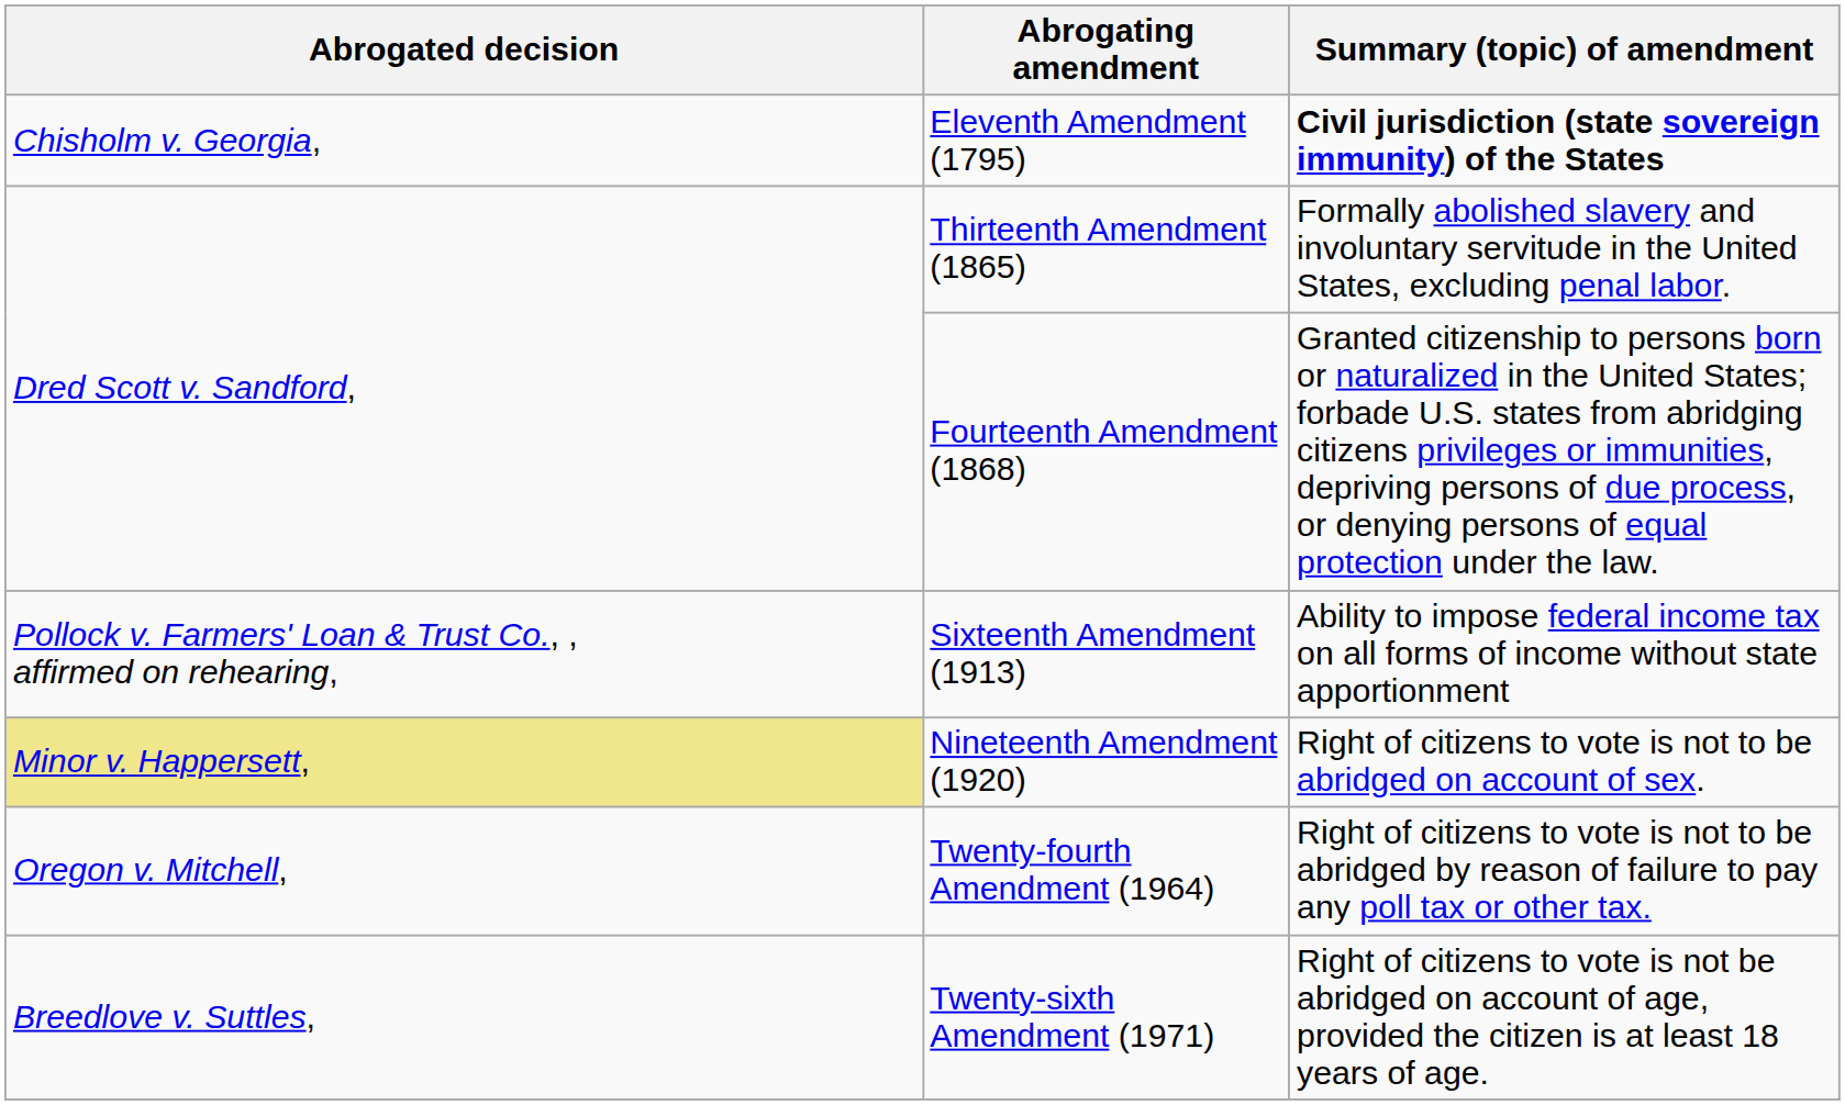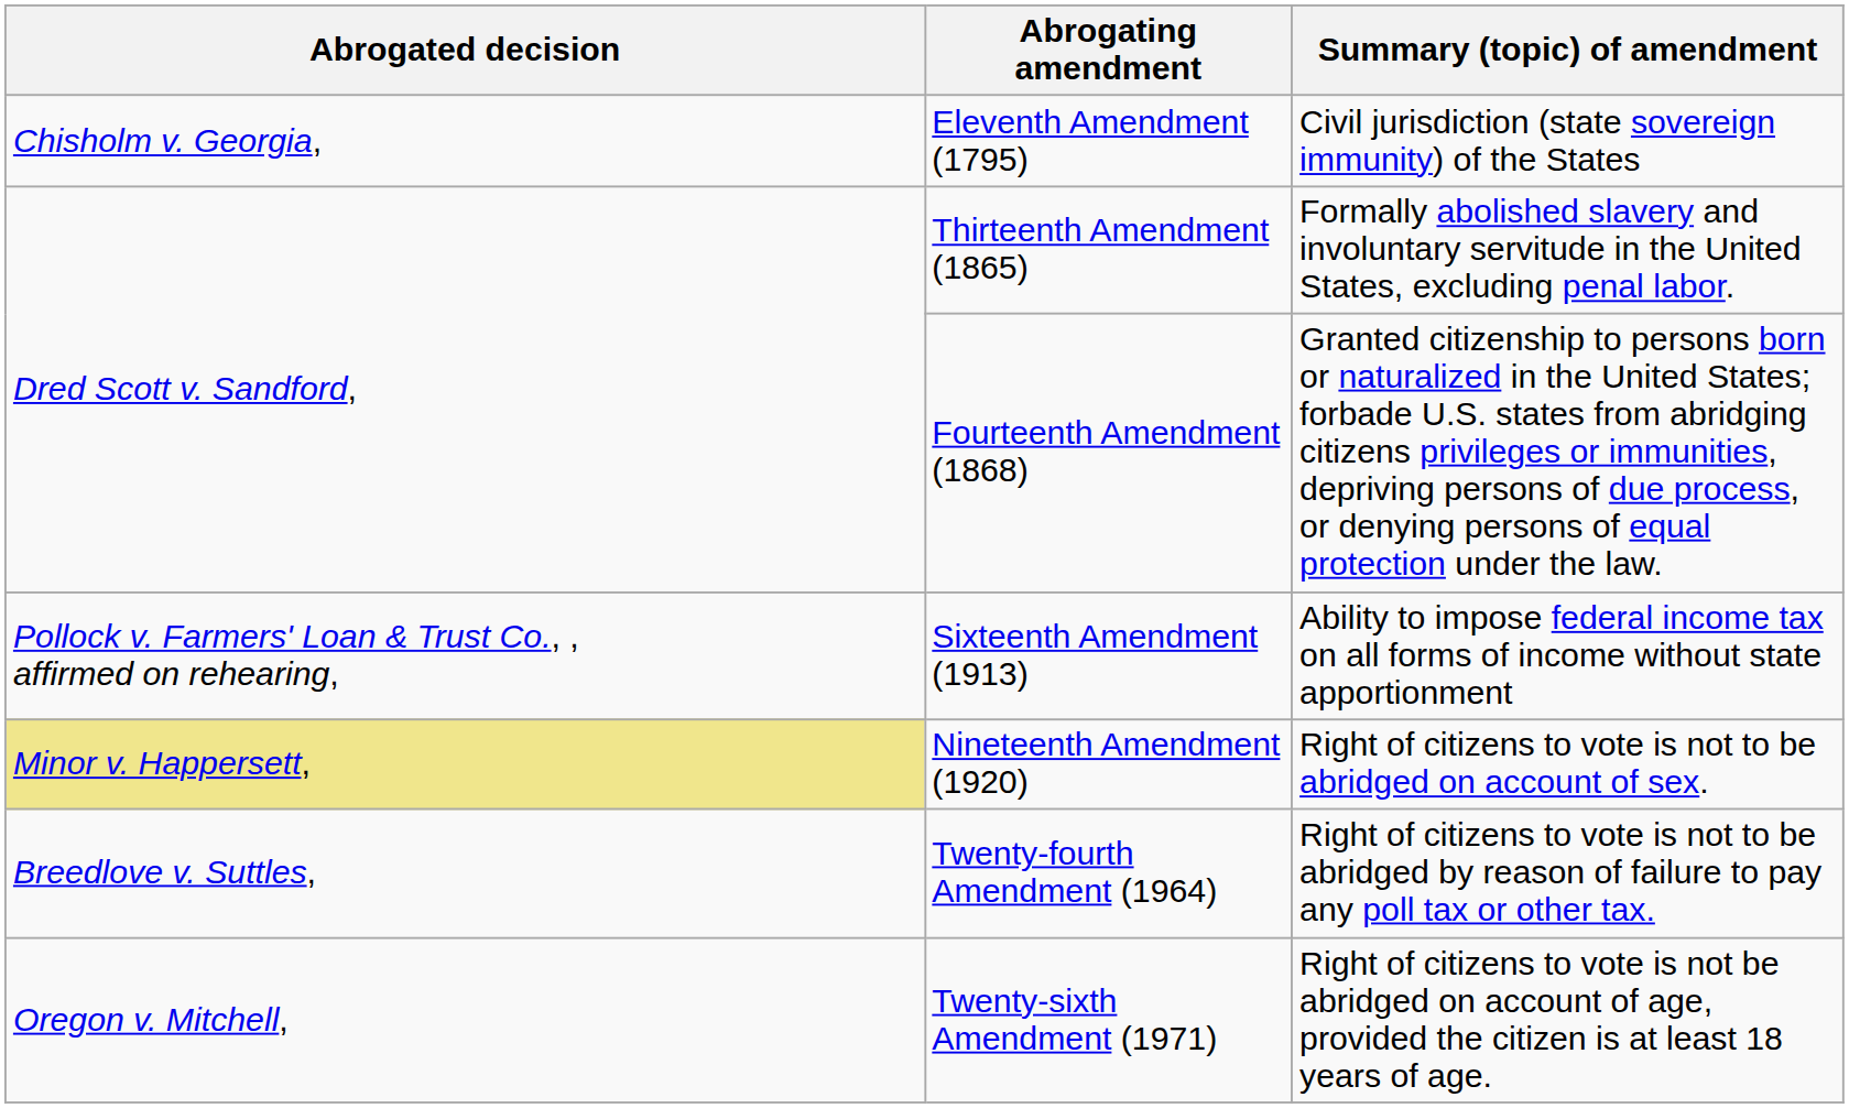Eleventh Amendment (1795) | Summary (topic) of amendment: bold -> normal
Twenty-fourth Amendment (1964) | Abrogated decision: Oregon v. Mitchell, -> Breedlove v. Suttles,
Twenty-sixth Amendment (1971) | Abrogated decision: Breedlove v. Suttles, -> Oregon v. Mitchell,
